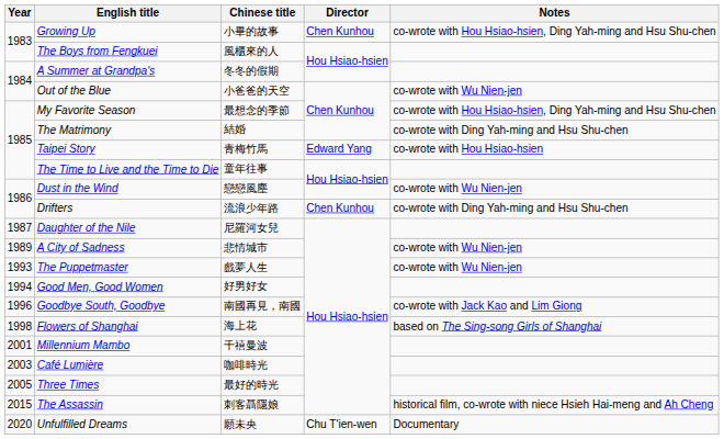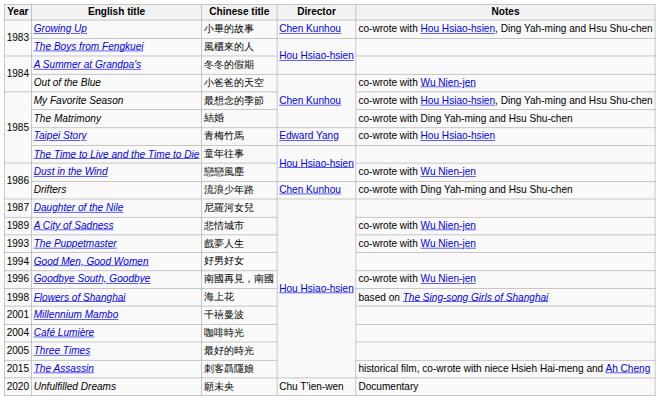Goodbye South, Goodbye | Notes: co-wrote with Jack Kao and Lim Giong -> co-wrote with Wu Nien-jen
Café Lumière | Year: 2003 -> 2004
